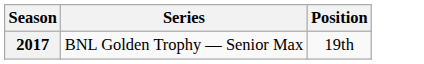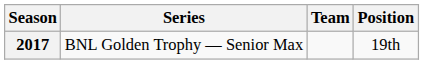+ column: Team
